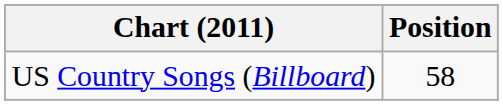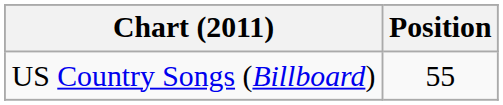US Country Songs (Billboard) | Position: 58 -> 55
